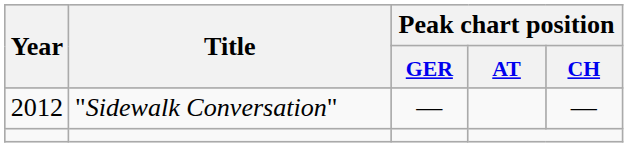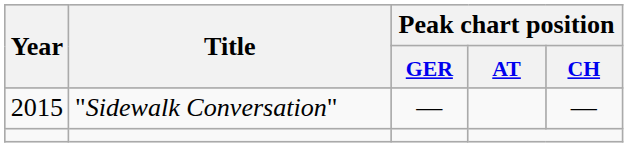"Sidewalk Conversation" | Year: 2012 -> 2015
